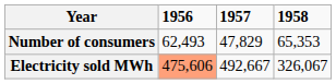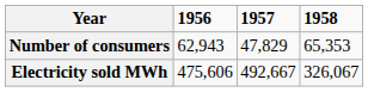Number of consumers | 1956: 62,493 -> 62,943
Electricity sold MWh | 1956: lightsalmon background -> no background
